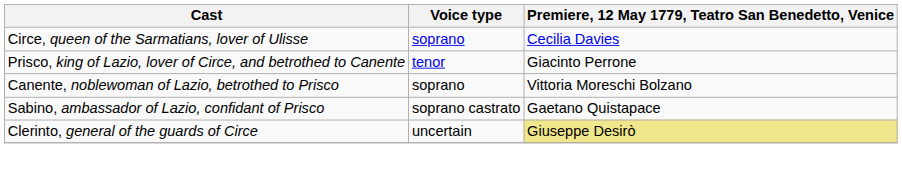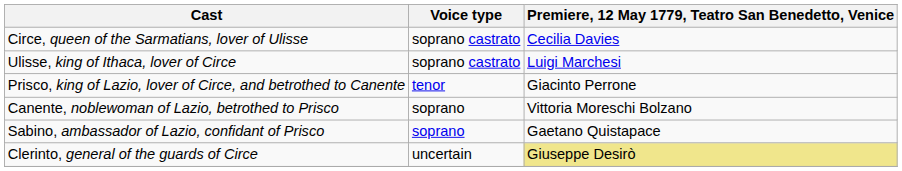Circe, queen of the Sarmatians, lover of Ulisse | Voice type: soprano -> soprano castrato
+ row: Ulisse, king of Ithaca, lover of Circe | soprano castrato | Luigi Marchesi
Sabino, ambassador of Lazio, confidant of Prisco | Voice type: soprano castrato -> soprano
